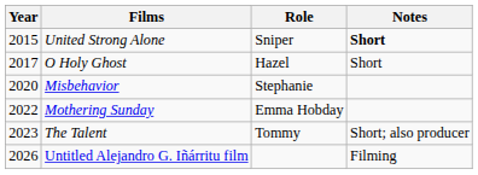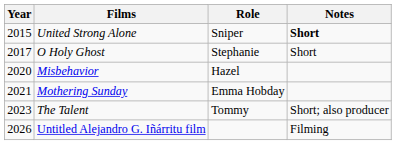O Holy Ghost | Role: Hazel -> Stephanie
Misbehavior | Role: Stephanie -> Hazel
Mothering Sunday | Year: 2022 -> 2021
